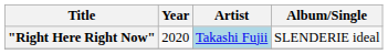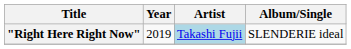"Right Here Right Now" | Year: 2020 -> 2019
